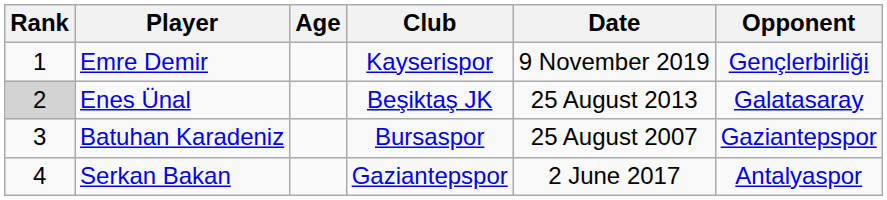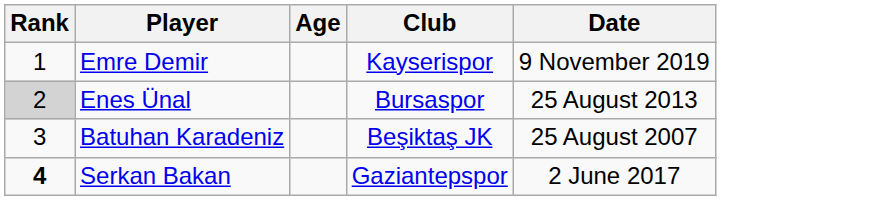- column: Opponent | Gençlerbirliği | Galatasaray | Gaziantepspor | Antalyaspor
Enes Ünal | Club: Beşiktaş JK -> Bursaspor
Batuhan Karadeniz | Club: Bursaspor -> Beşiktaş JK
Serkan Bakan | Rank: normal -> bold
